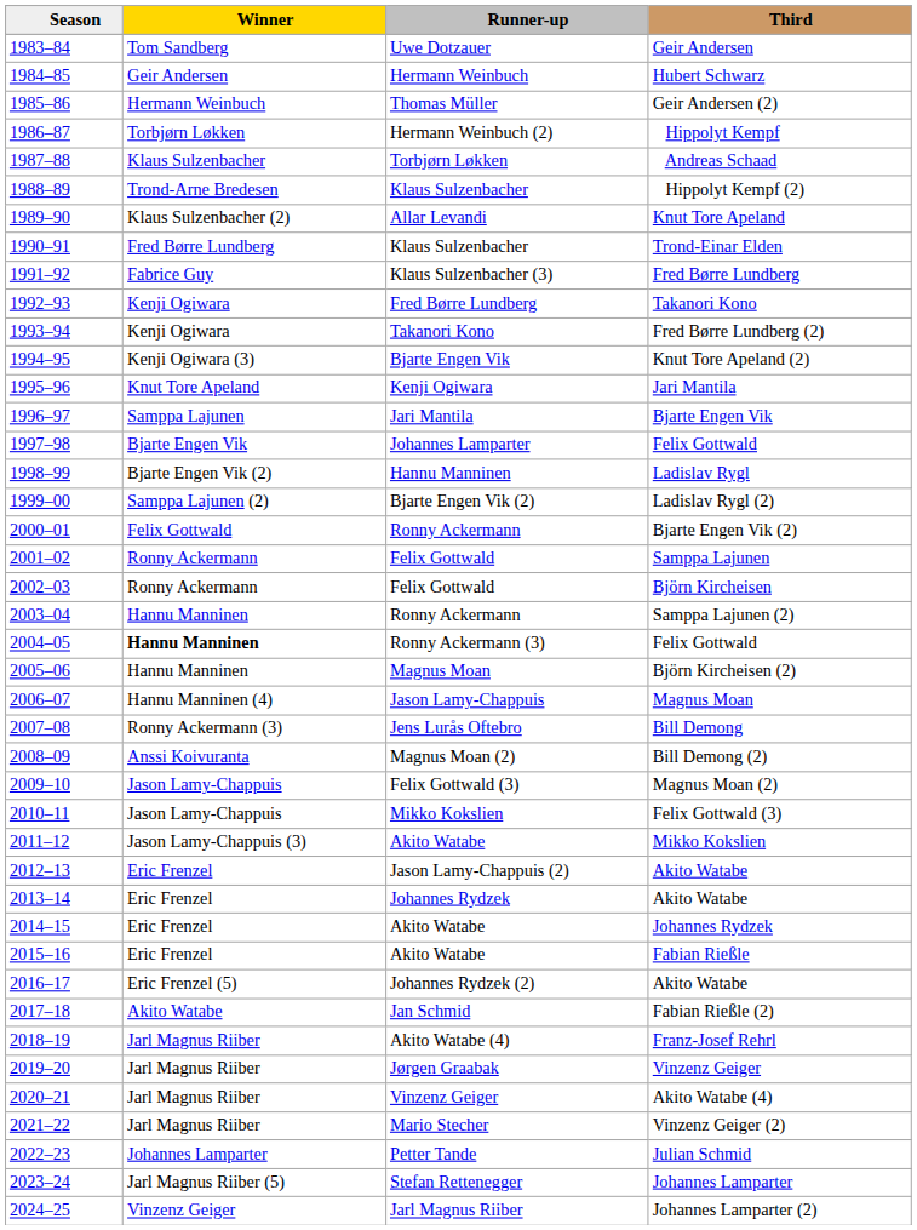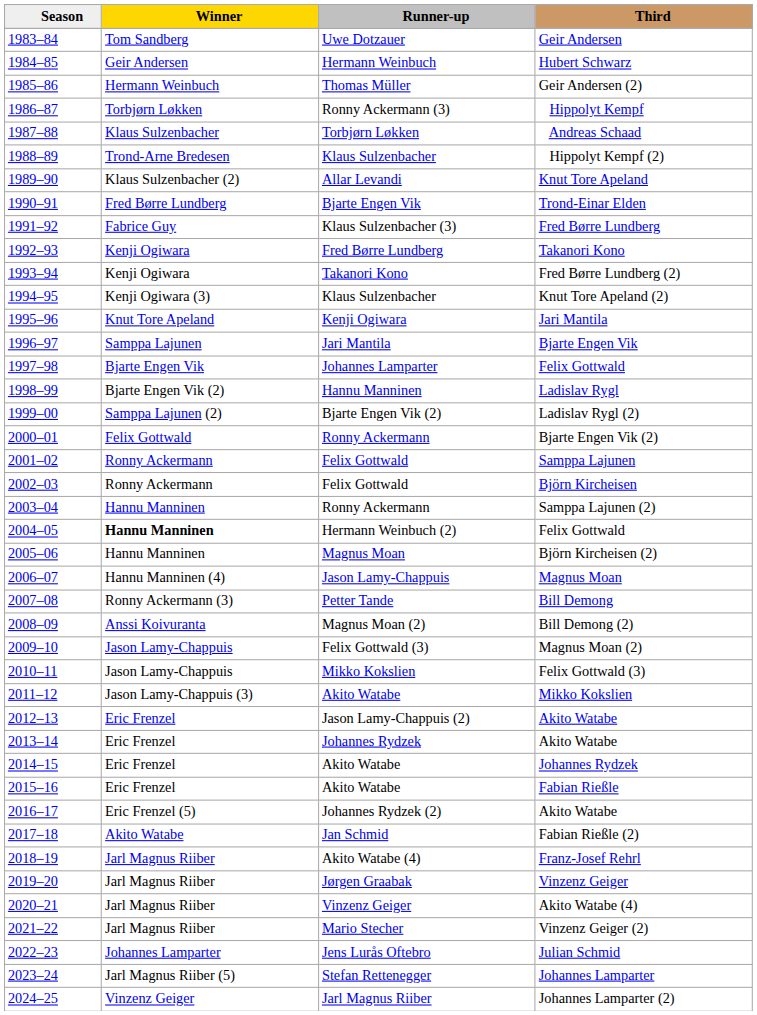Hippolyt Kempf | Runner-up: Hermann Weinbuch (2) -> Ronny Ackermann (3)
Trond-Einar Elden | Runner-up: Klaus Sulzenbacher -> Bjarte Engen Vik
Knut Tore Apeland (2) | Runner-up: Bjarte Engen Vik -> Klaus Sulzenbacher
2004–05 / Felix Gottwald | Runner-up: Ronny Ackermann (3) -> Hermann Weinbuch (2)
Bill Demong | Runner-up: Jens Lurås Oftebro -> Petter Tande
Julian Schmid | Runner-up: Petter Tande -> Jens Lurås Oftebro
